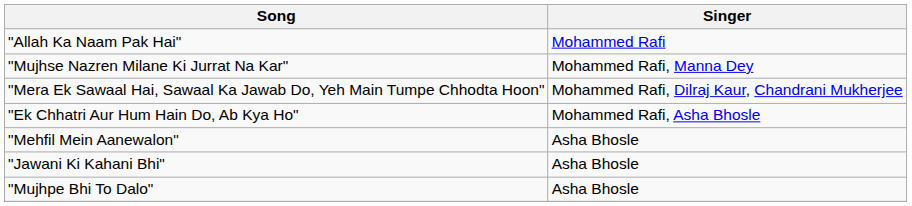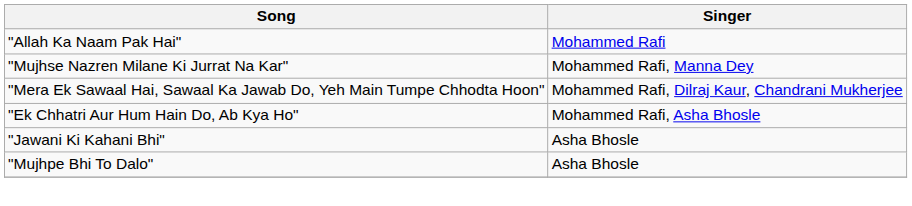- row: "Mehfil Mein Aanewalon" | Asha Bhosle
